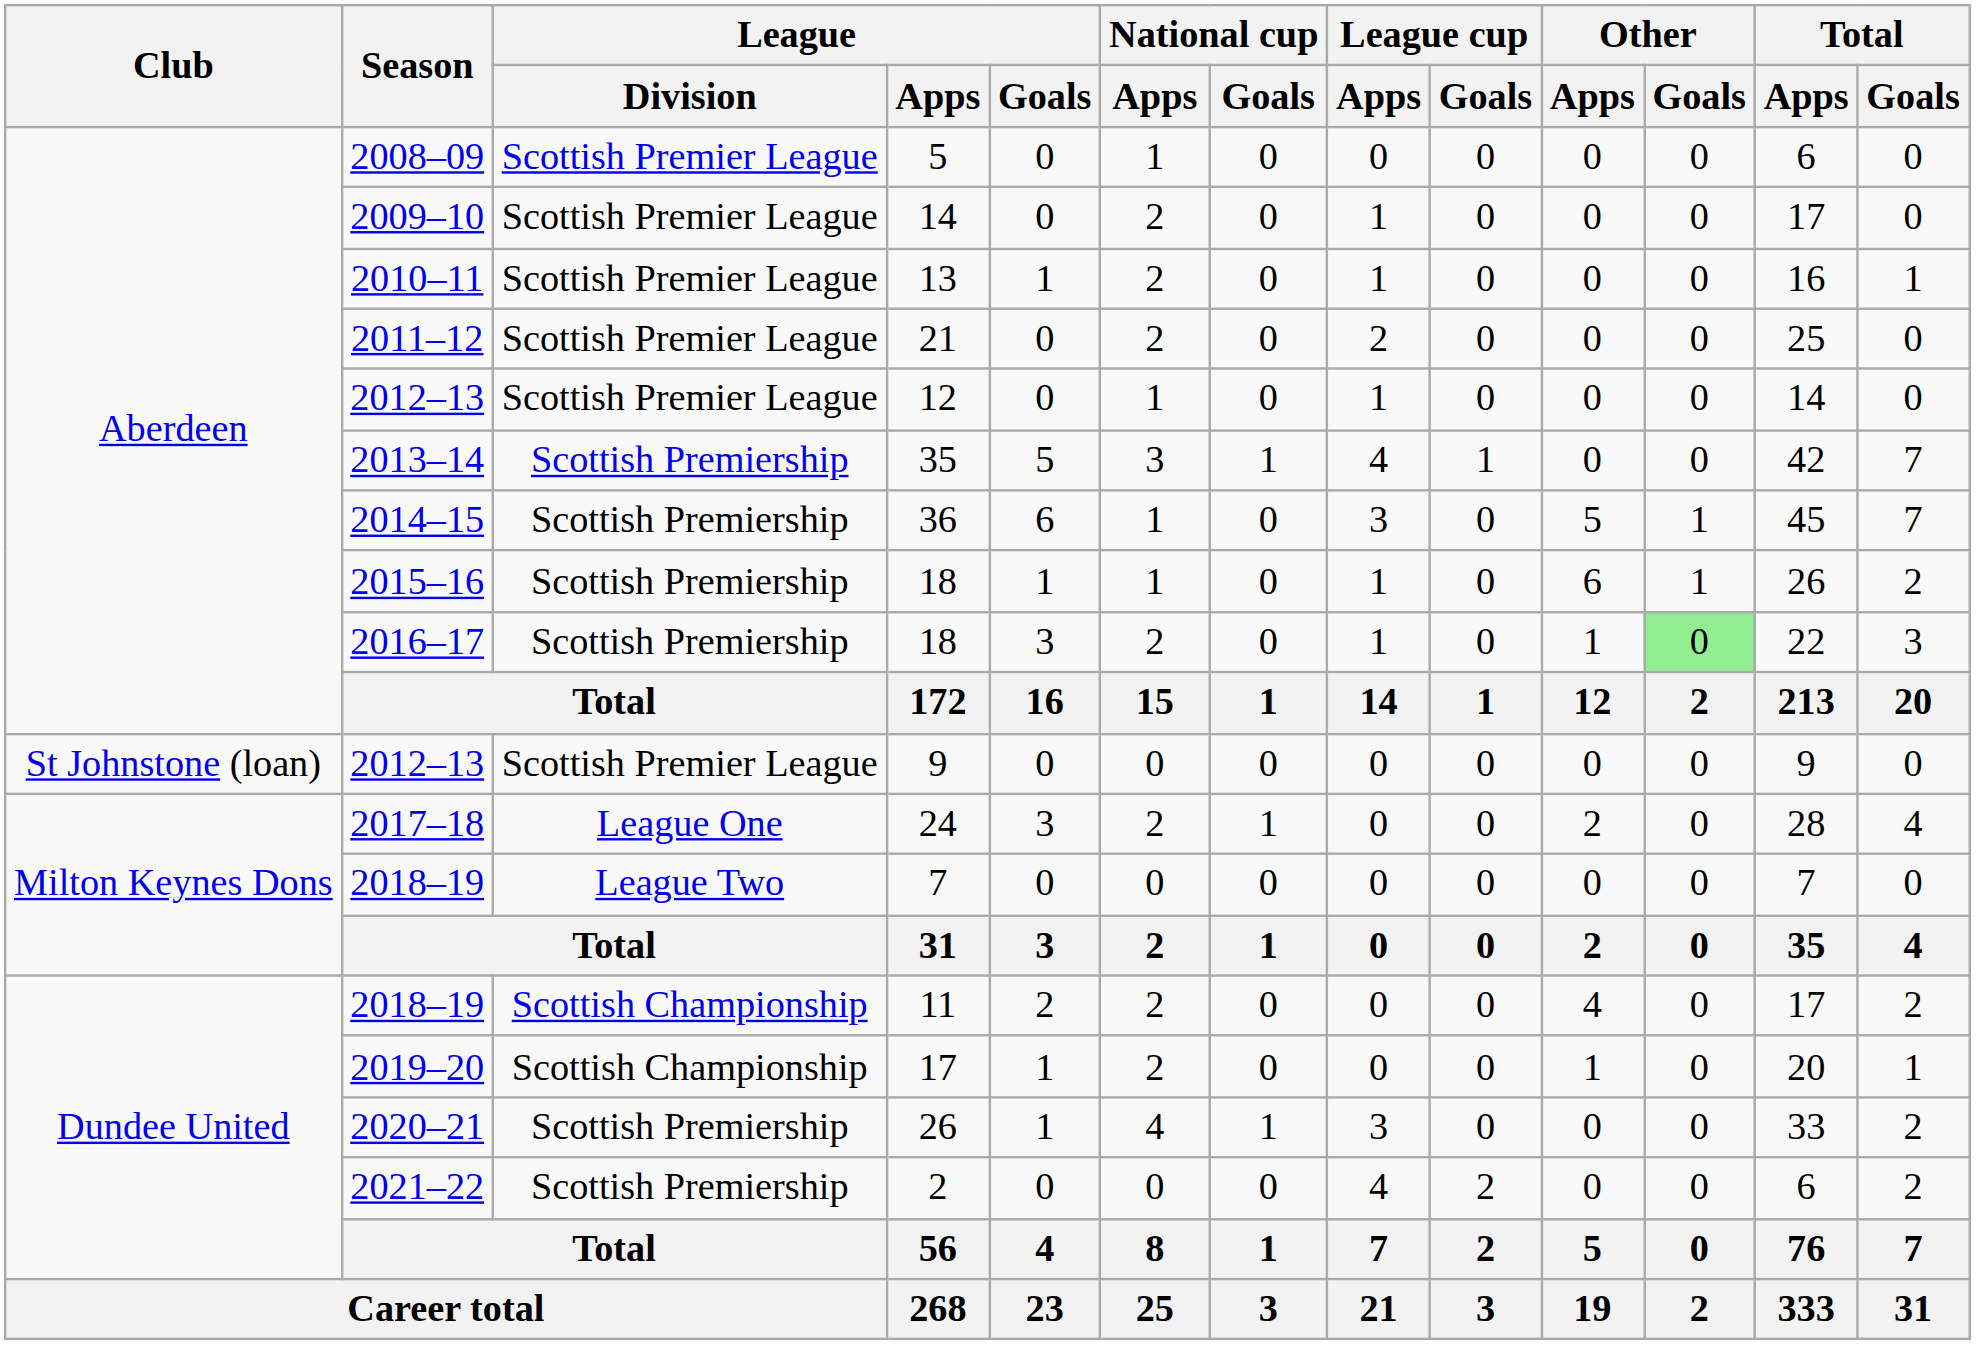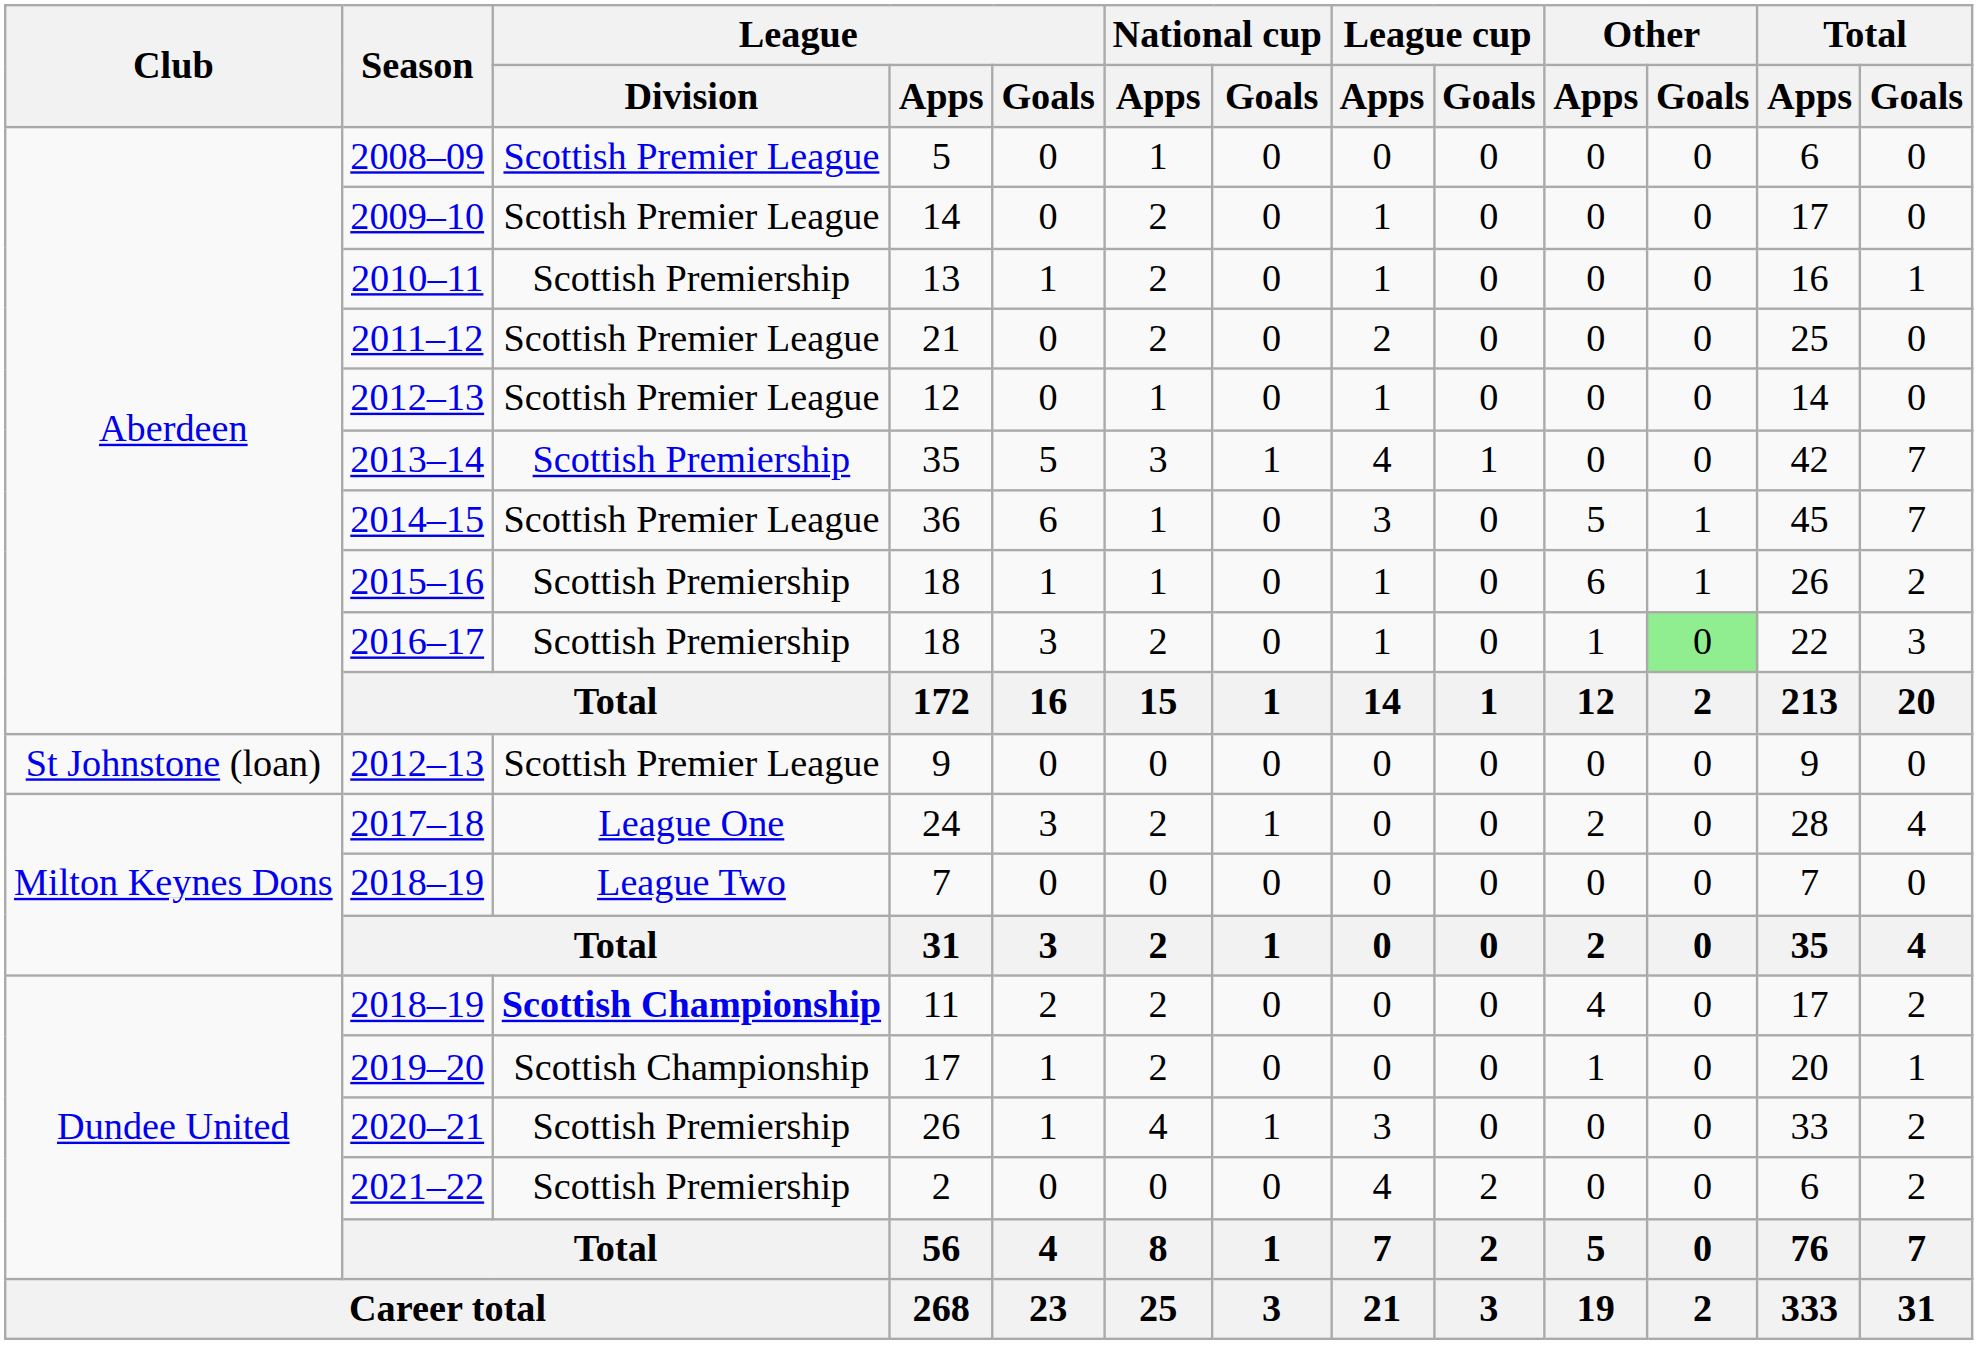13 | League / Division: Scottish Premier League -> Scottish Premiership
36 | League / Division: Scottish Premiership -> Scottish Premier League
11 | League / Division: normal -> bold
